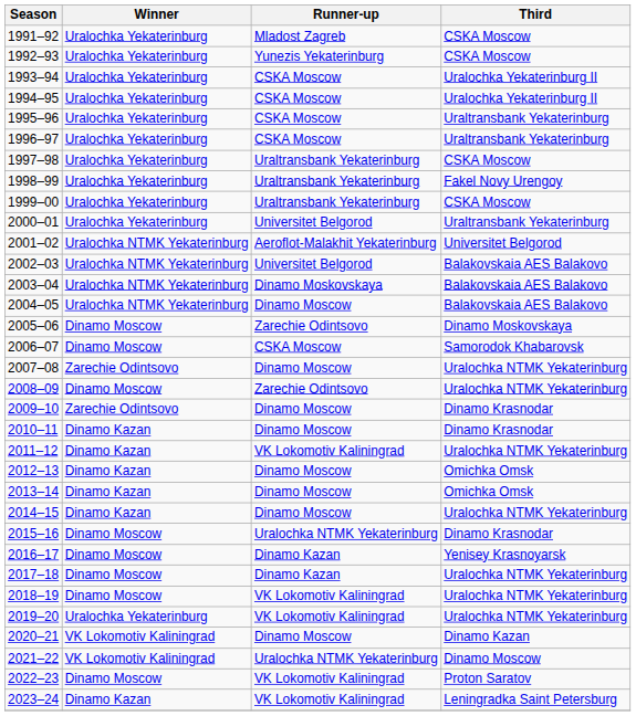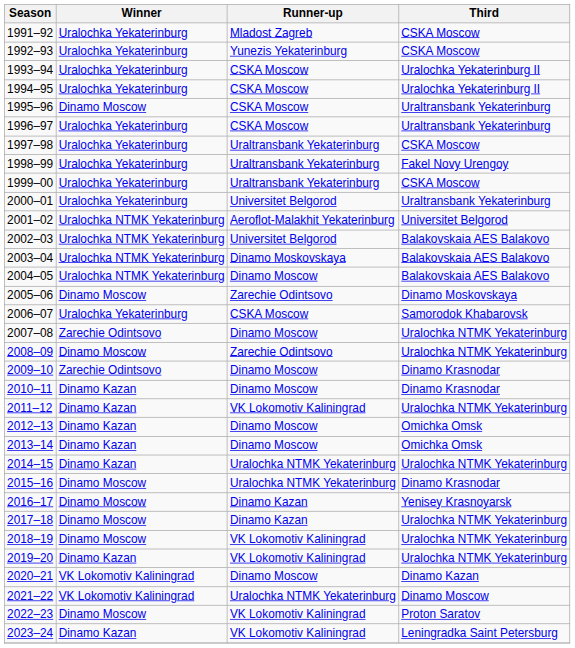1995–96 | Winner: Uralochka Yekaterinburg -> Dinamo Moscow
2006–07 | Winner: Dinamo Moscow -> Uralochka Yekaterinburg
2014–15 | Runner-up: Dinamo Moscow -> Uralochka NTMK Yekaterinburg
2019–20 | Winner: Uralochka Yekaterinburg -> Dinamo Kazan
